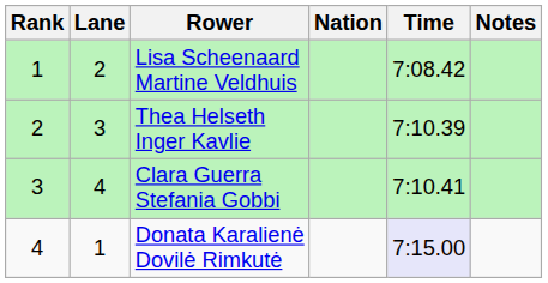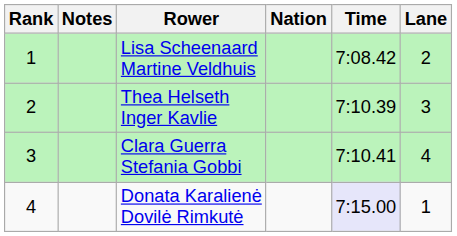columns swapped: Lane <-> Notes
